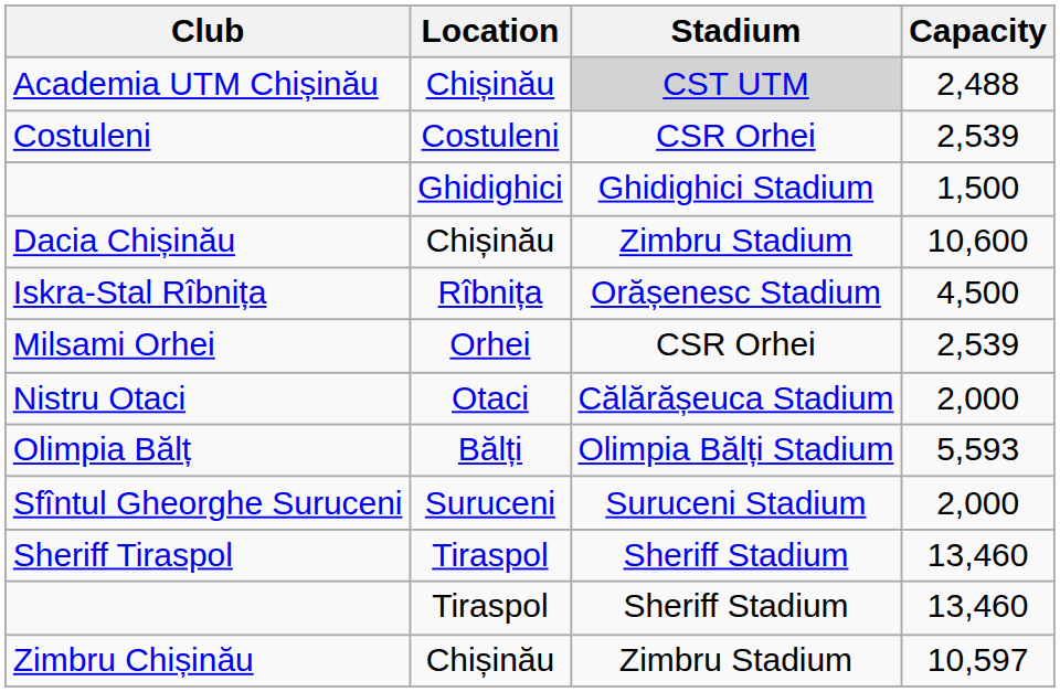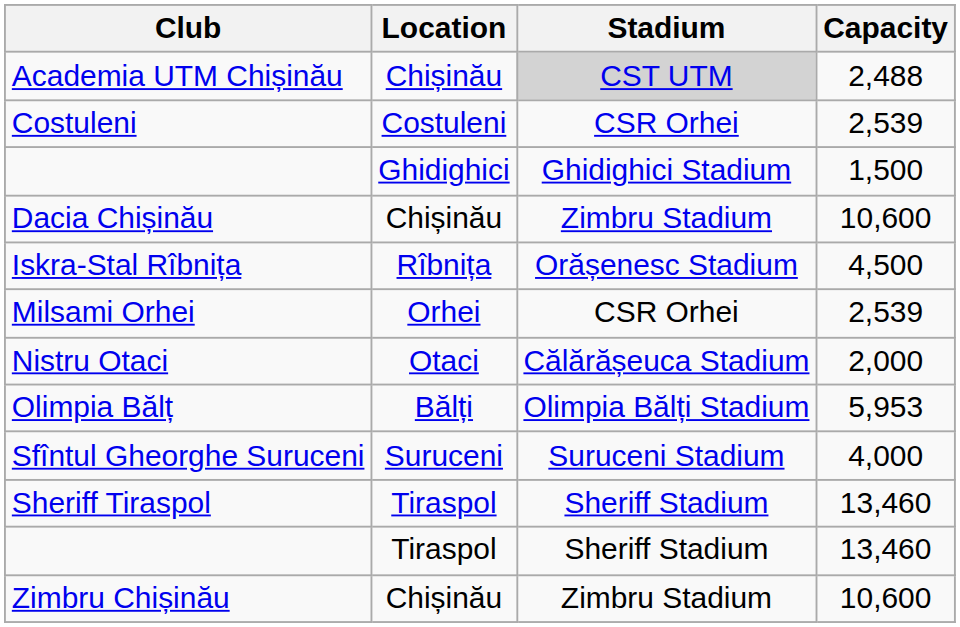Olimpia Bălț | Capacity: 5,593 -> 5,953
Sfîntul Gheorghe Suruceni | Capacity: 2,000 -> 4,000
Zimbru Chișinău | Capacity: 10,597 -> 10,600
